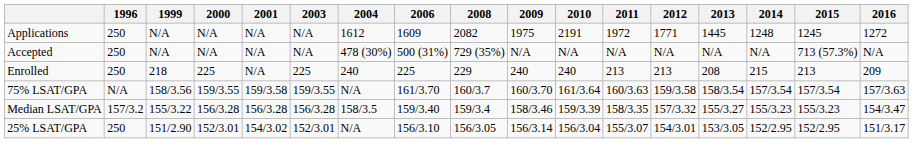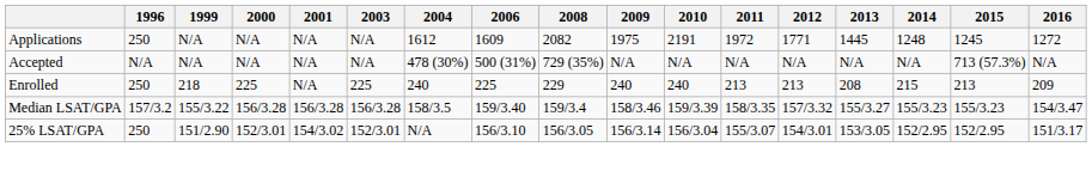Accepted | 1996: 250 -> N/A
- row: 75% LSAT/GPA | N/A | 158/3.56 | 159/3.55 | 159/3.58 | 159/3.55 | N/A | 161/3.70 | 160/3.7 | 160/3.70 | 161/3.64 | 160/3.63 | 159/3.58 | 158/3.54 | 157/3.54 | 157/3.54 | 157/3.63
